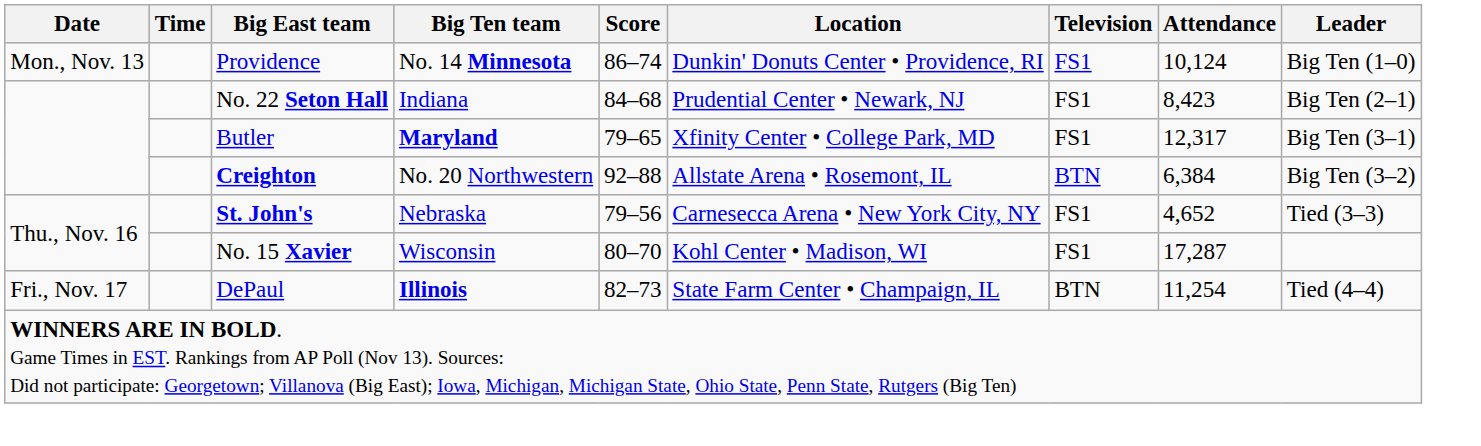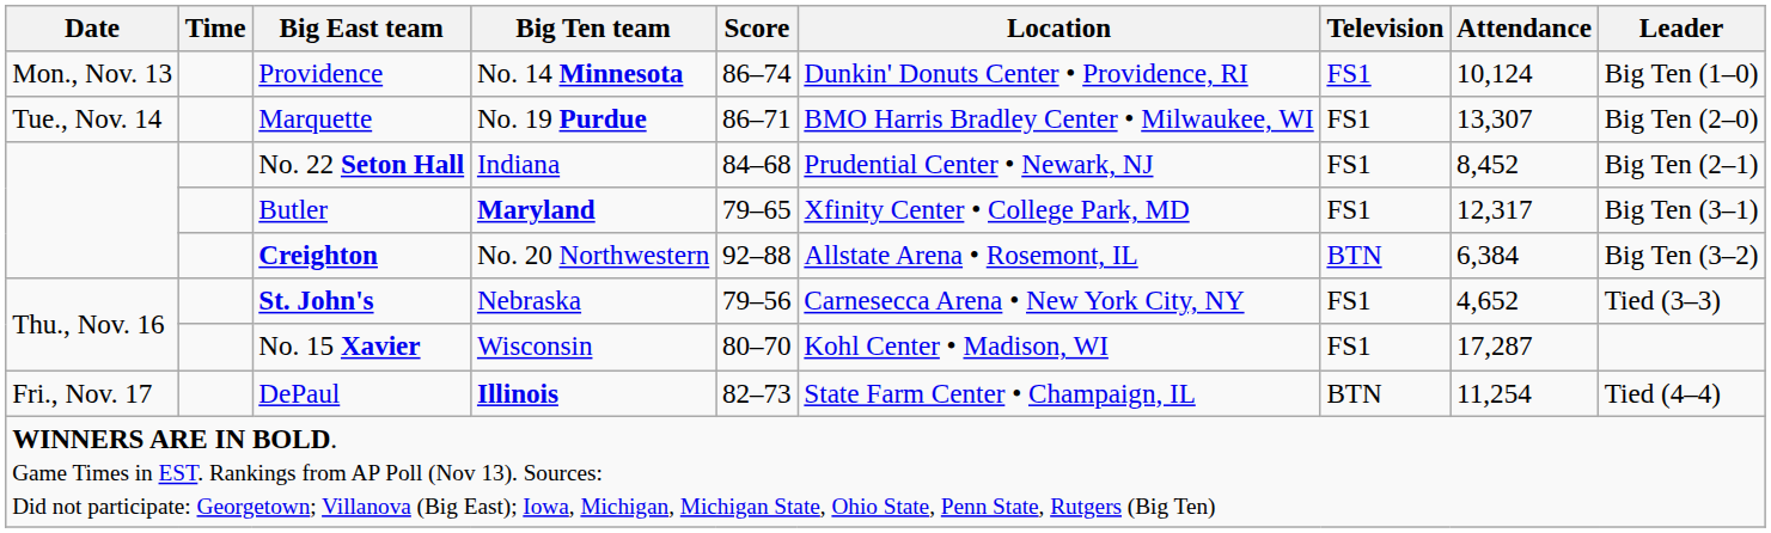+ row: Tue., Nov. 14 | Marquette | No. 19 Purdue | 86–71 | BMO Harris Bradley Center • Milwaukee, WI | FS1 | 13,307 | Big Ten (2–0)
No. 22 Seton Hall | Attendance: 8,423 -> 8,452
